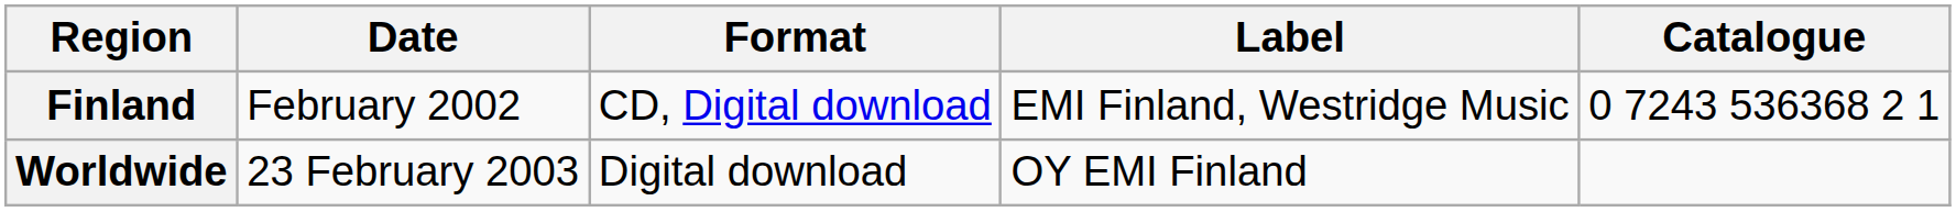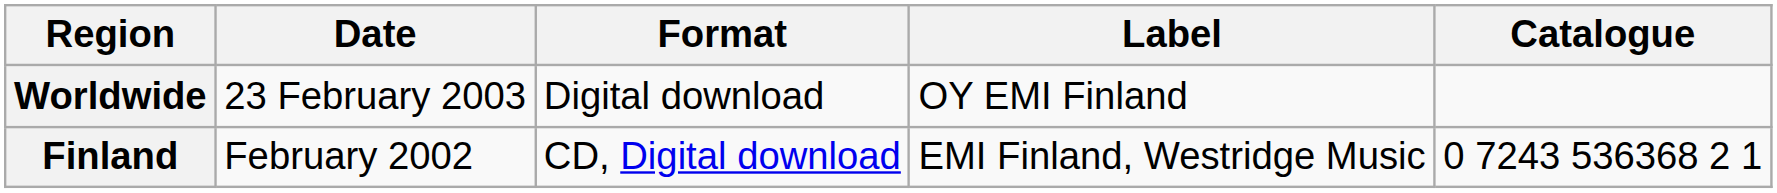rows swapped: Finland <-> Worldwide
